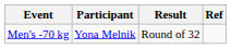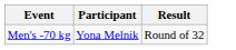- column: Ref
